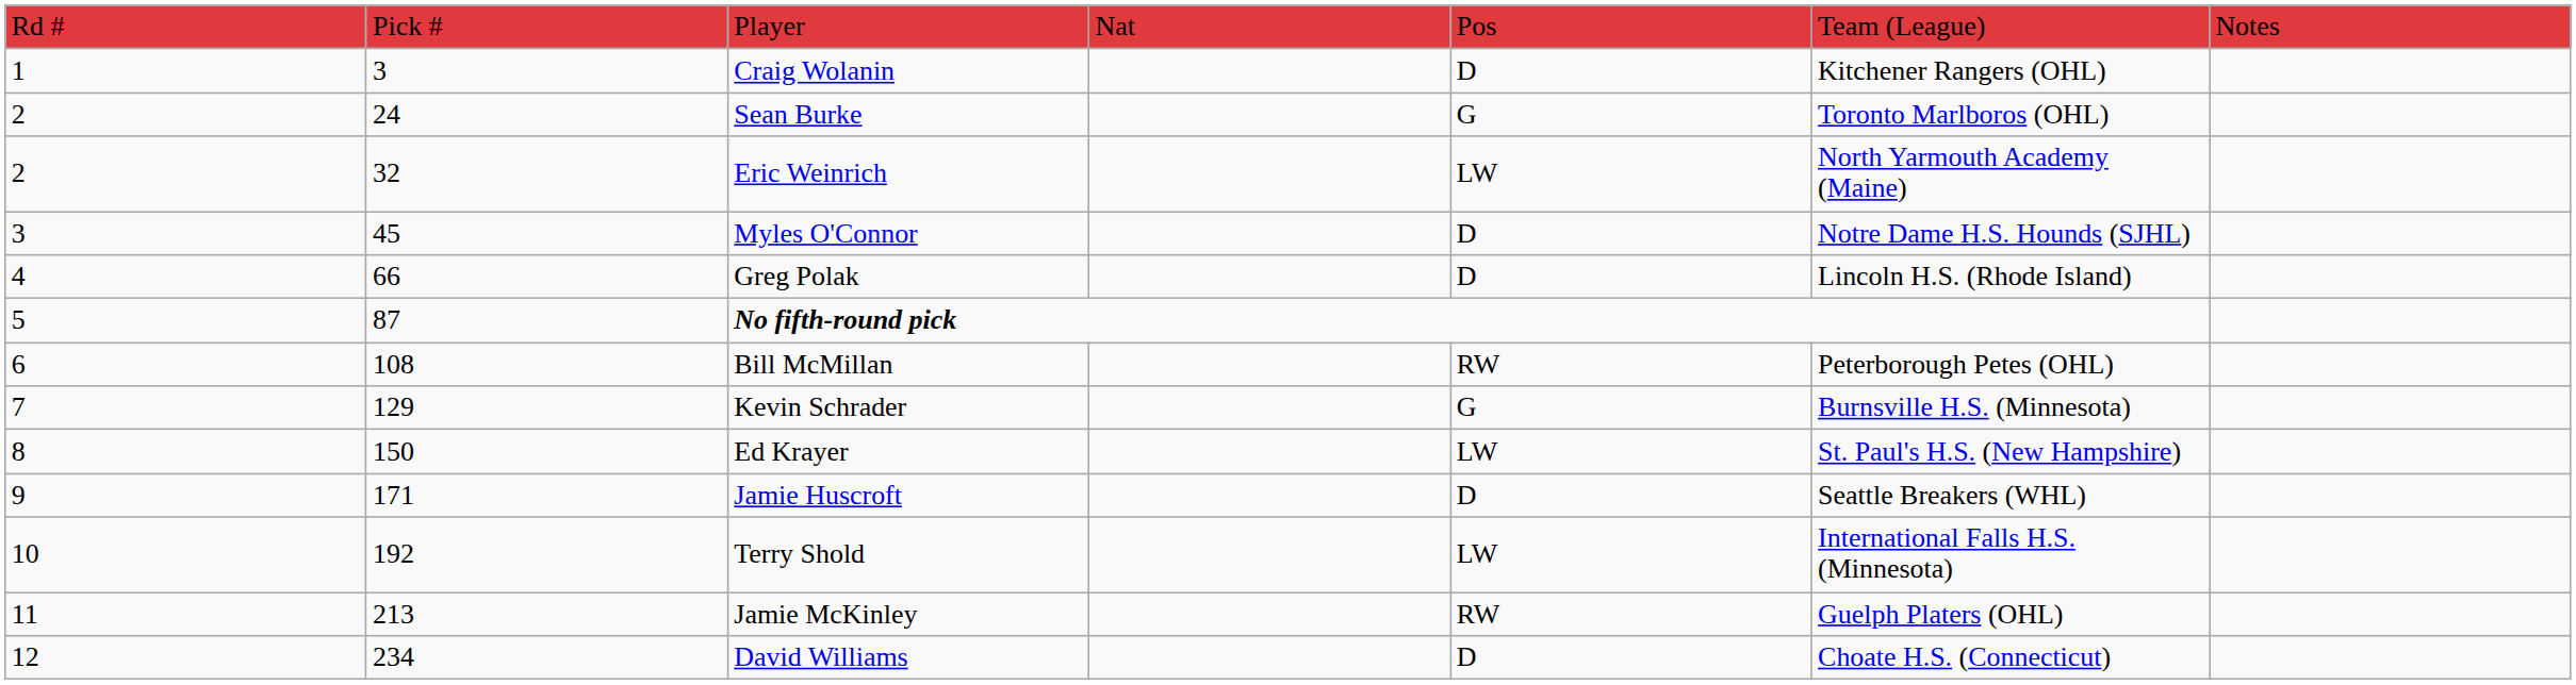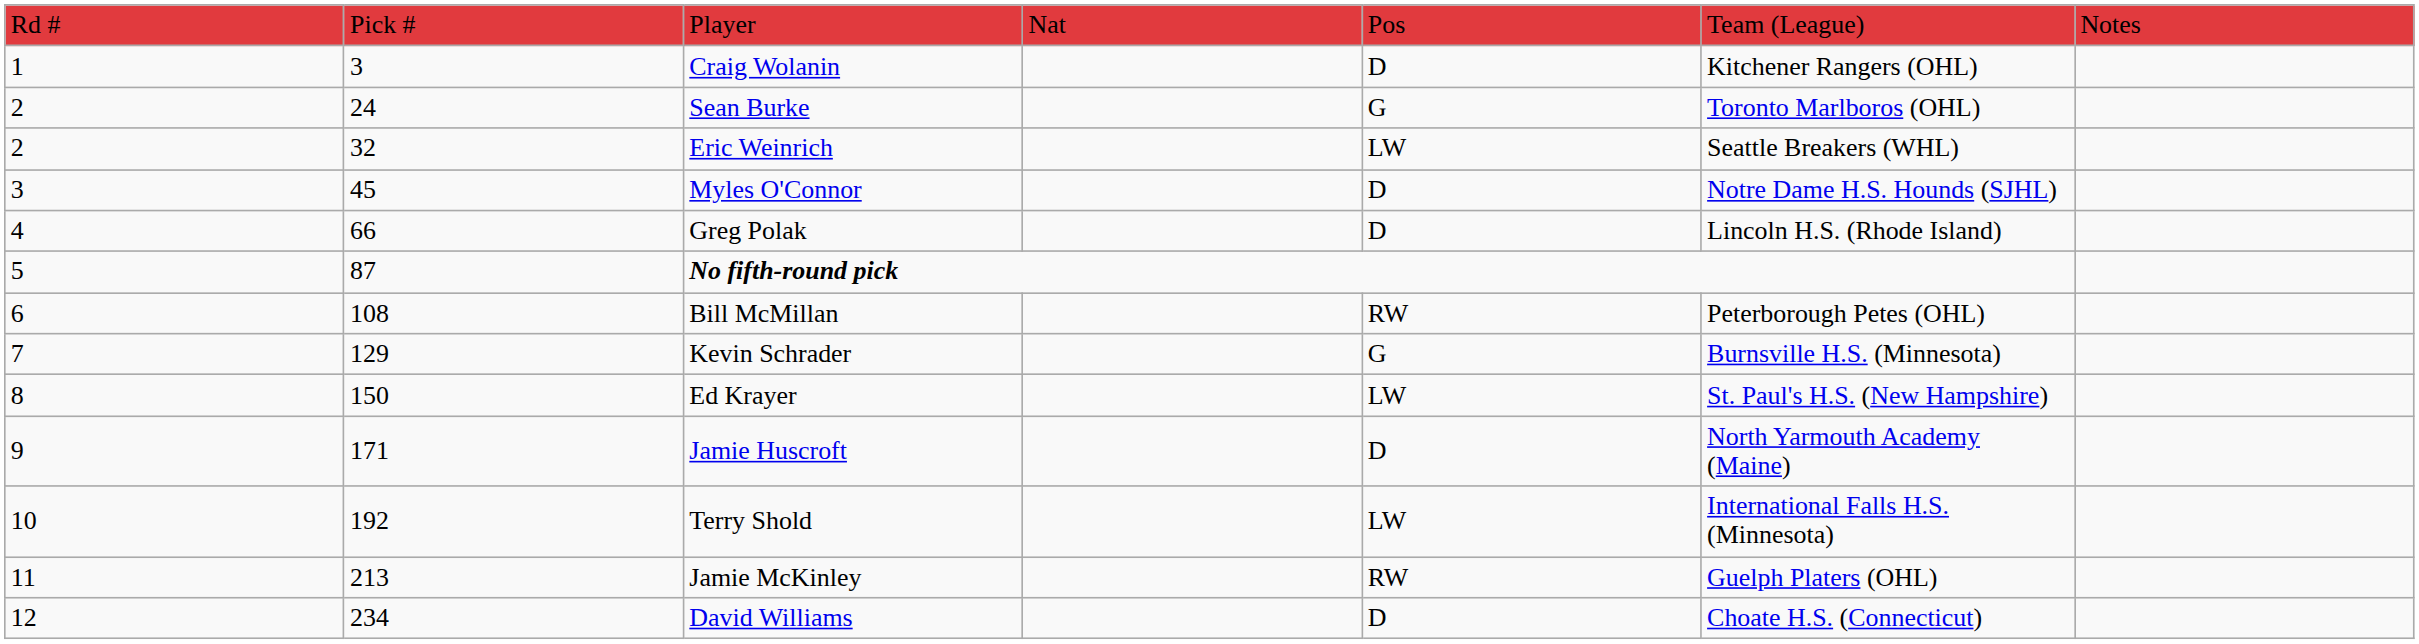Eric Weinrich | column 6: North Yarmouth Academy (Maine) -> Seattle Breakers (WHL)
Jamie Huscroft | column 6: Seattle Breakers (WHL) -> North Yarmouth Academy (Maine)
